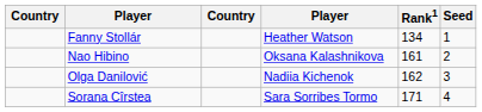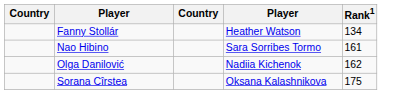- column: Seed | 1 | 2 | 3 | 4
Nao Hibino | column 4: Oksana Kalashnikova -> Sara Sorribes Tormo
Sorana Cîrstea | column 4: Sara Sorribes Tormo -> Oksana Kalashnikova
Sorana Cîrstea | Rank1: 171 -> 175
